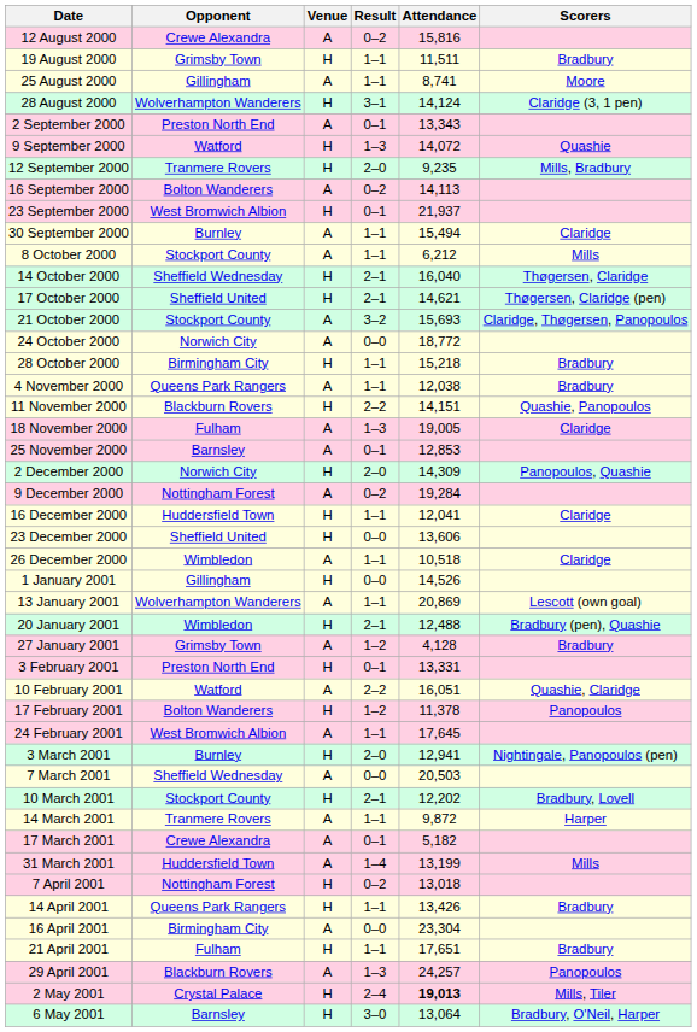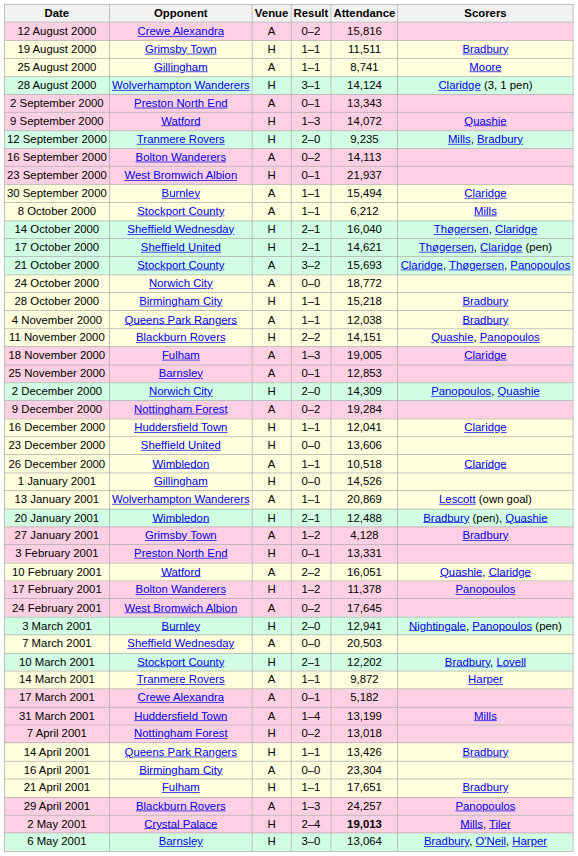24 February 2001 | Result: 1–1 -> 0–2
